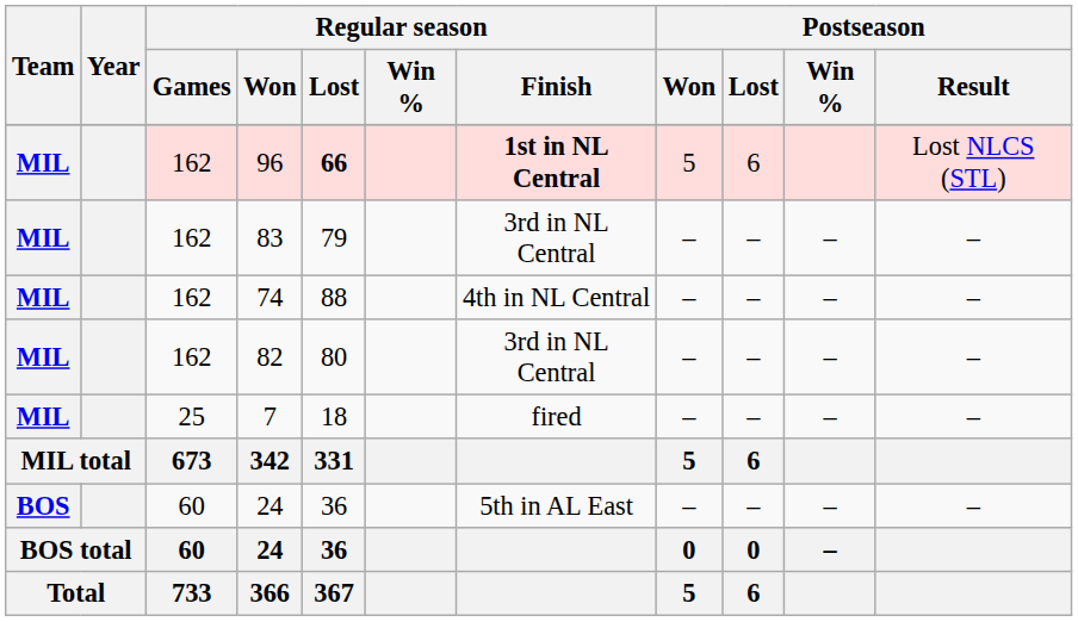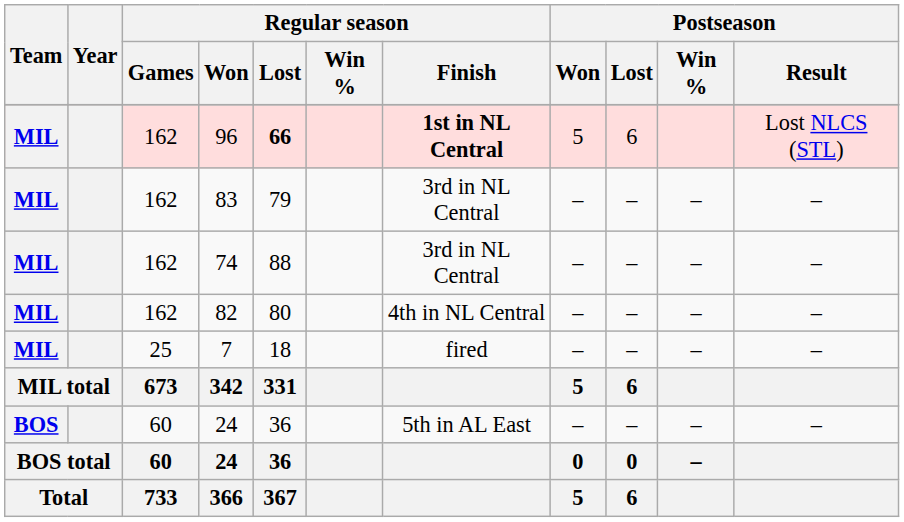74 | Regular season / Finish: 4th in NL Central -> 3rd in NL Central
82 | Regular season / Finish: 3rd in NL Central -> 4th in NL Central
